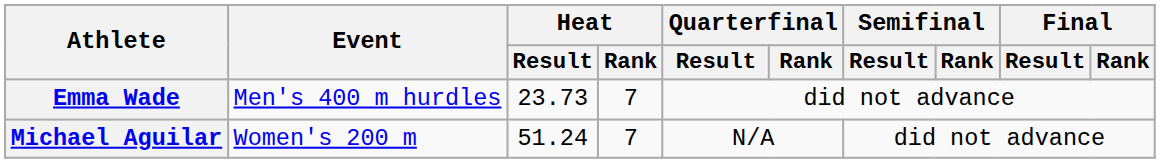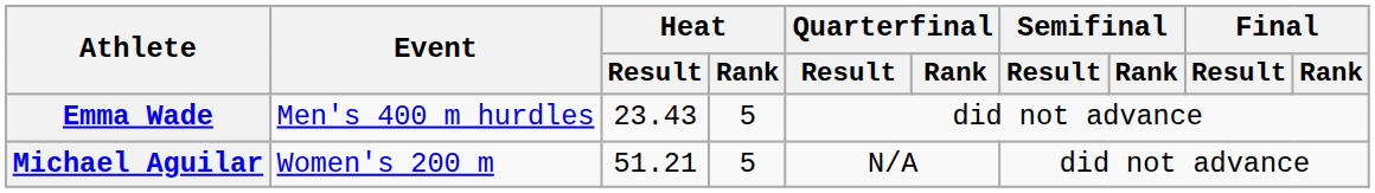Emma Wade | Heat / Result: 23.73 -> 23.43
Emma Wade | Heat / Rank: 7 -> 5
Michael Aguilar | Heat / Result: 51.24 -> 51.21
Michael Aguilar | Heat / Rank: 7 -> 5
